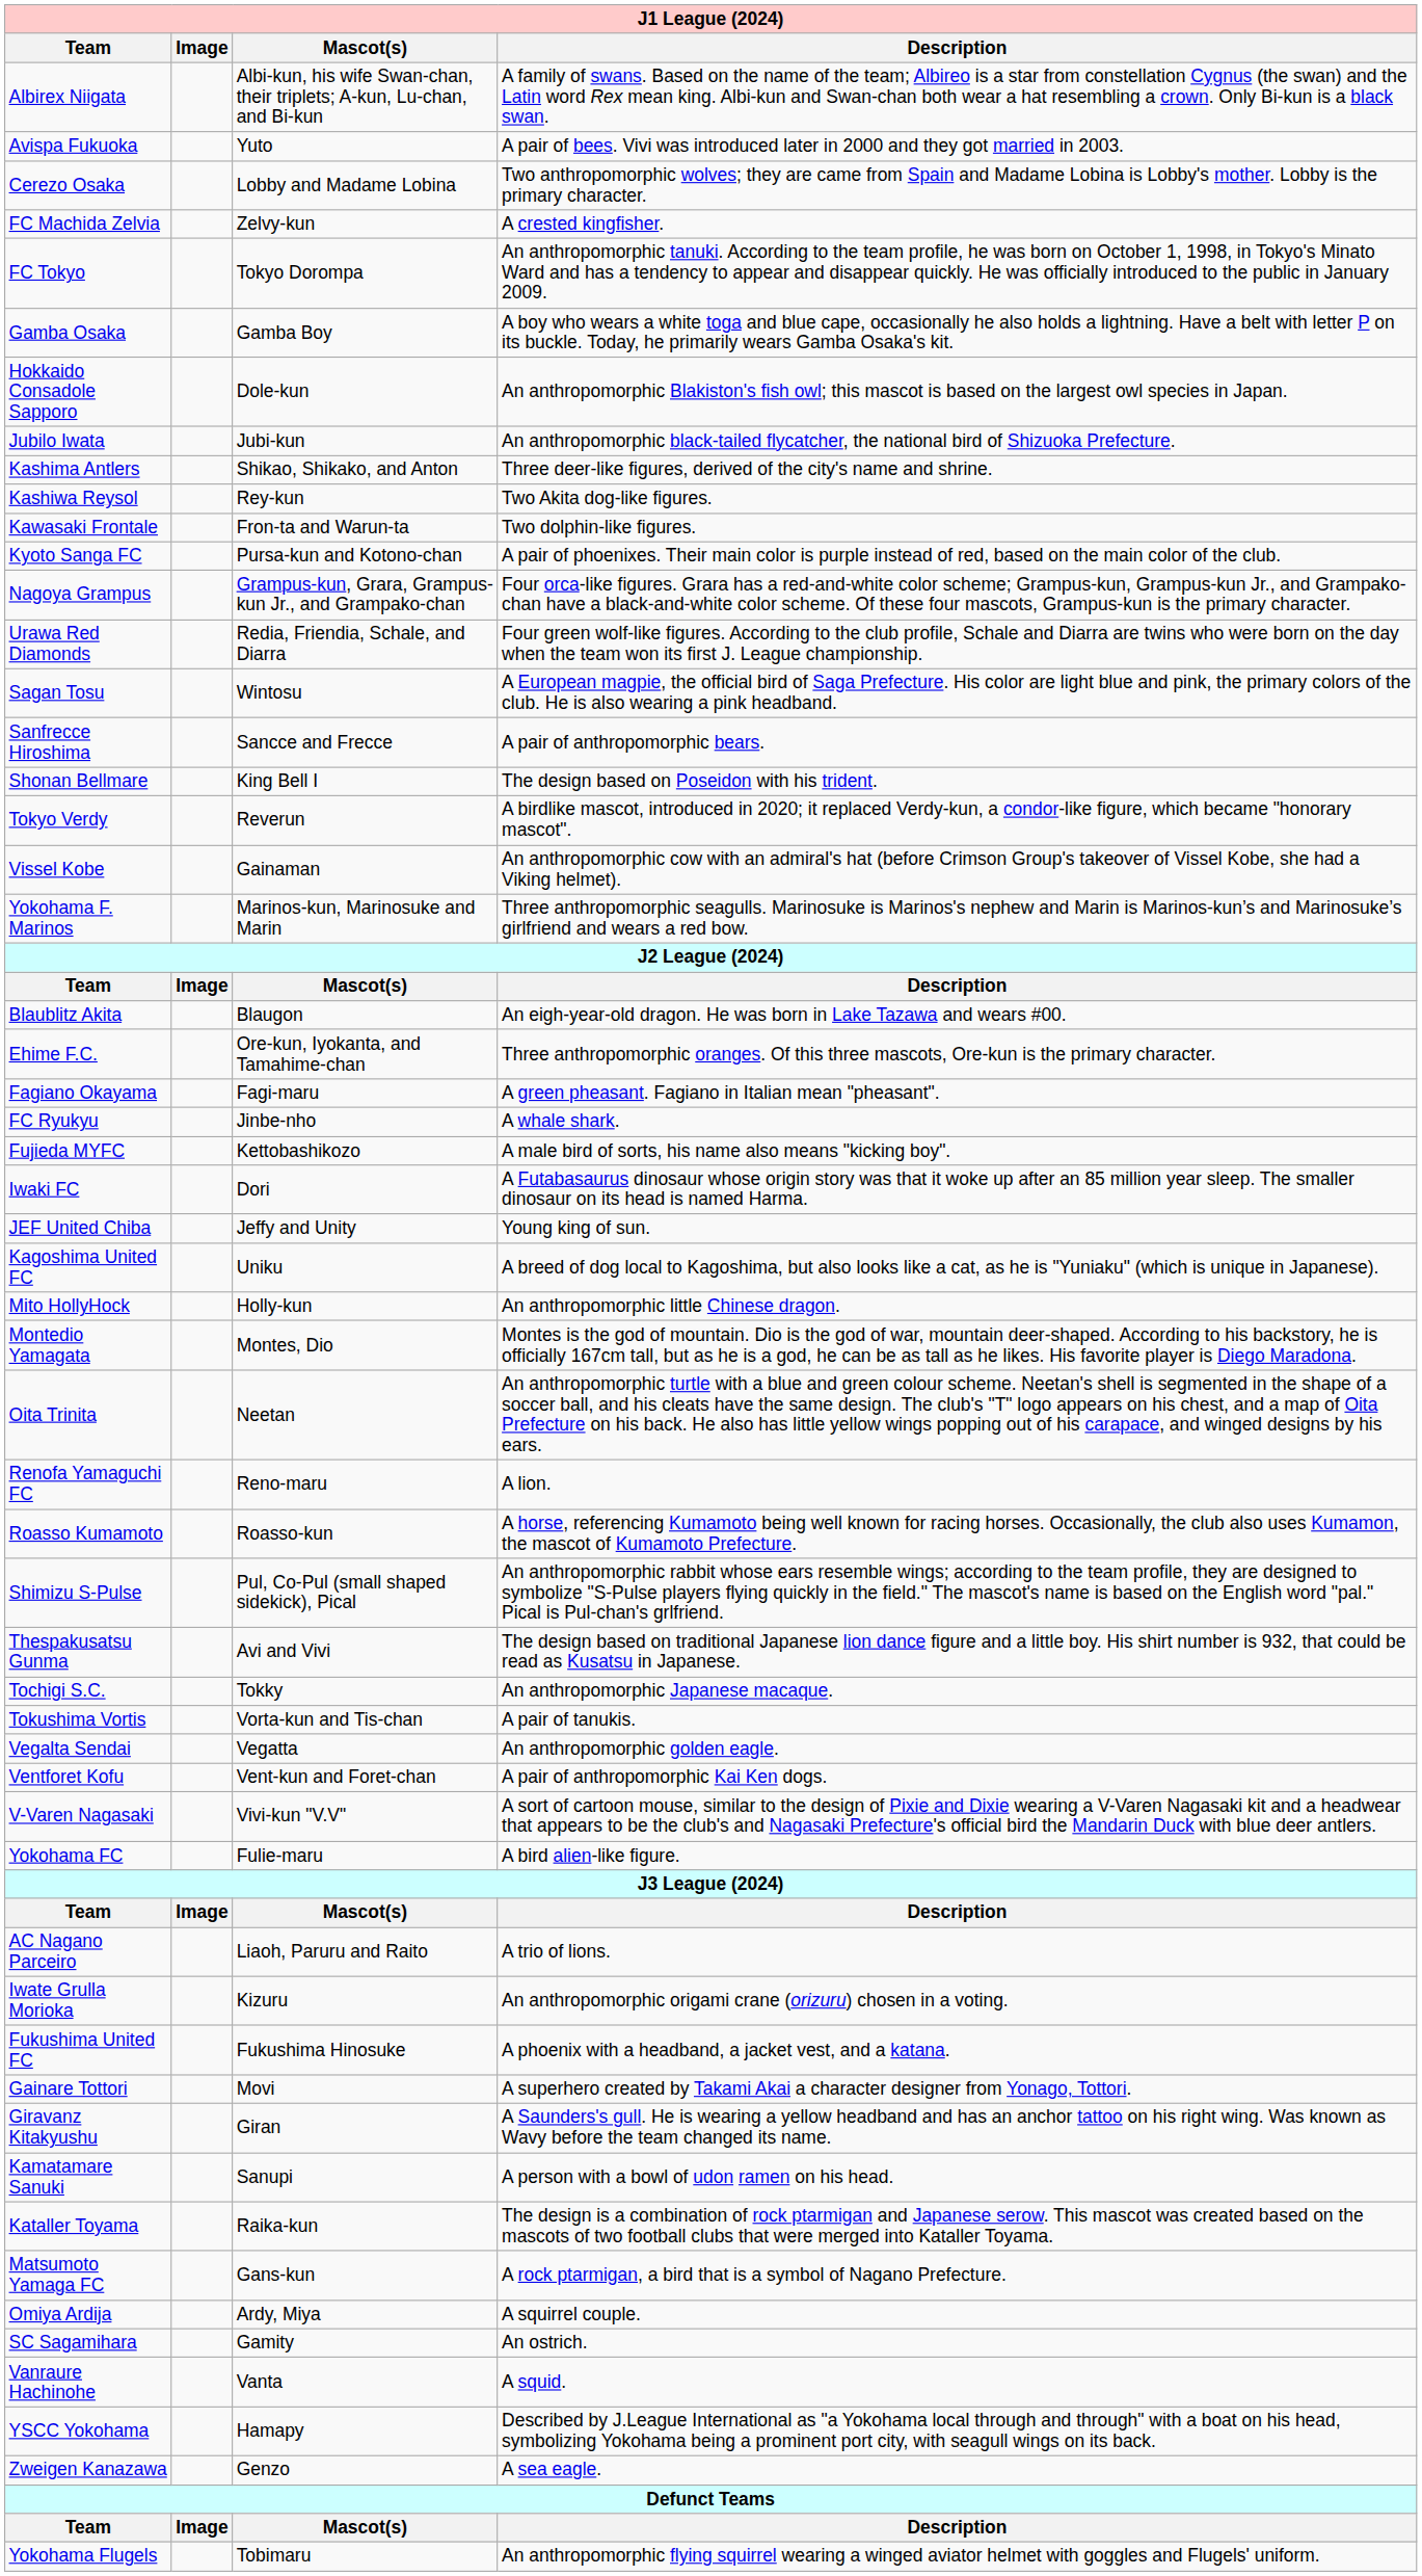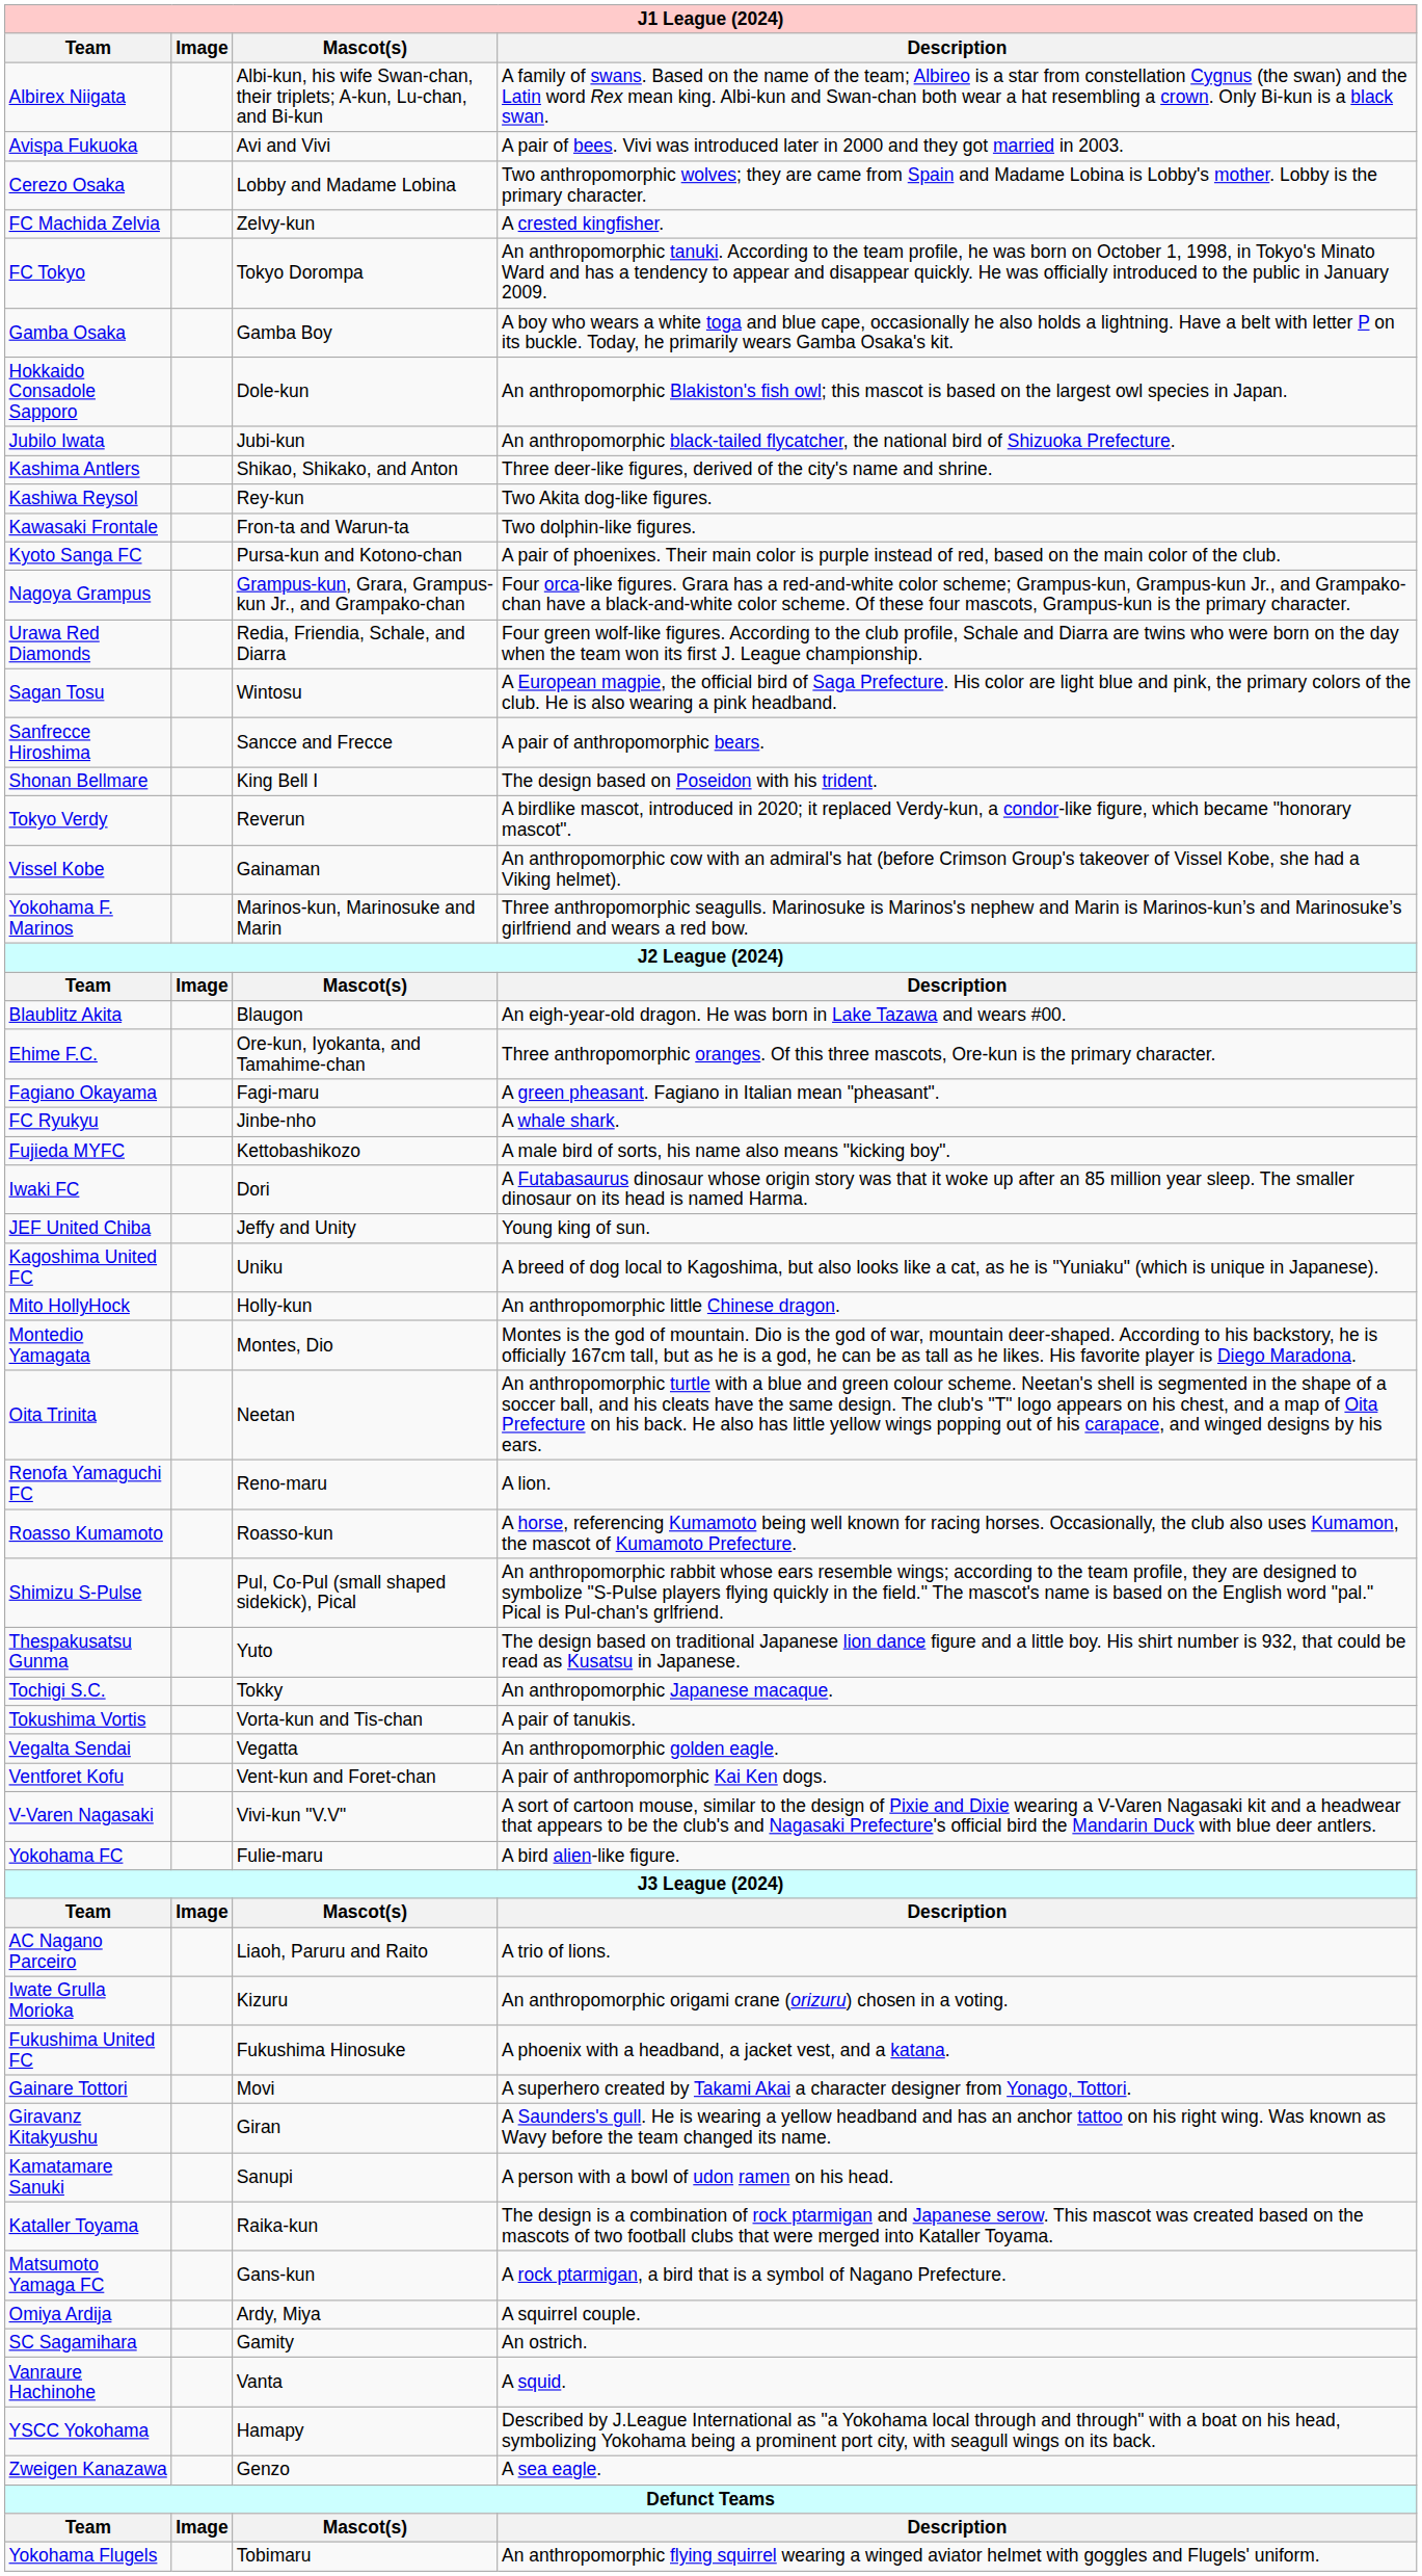Avispa Fukuoka | J1 League (2024) / Mascot(s): Yuto -> Avi and Vivi
Thespakusatsu Gunma | J1 League (2024) / Mascot(s): Avi and Vivi -> Yuto
